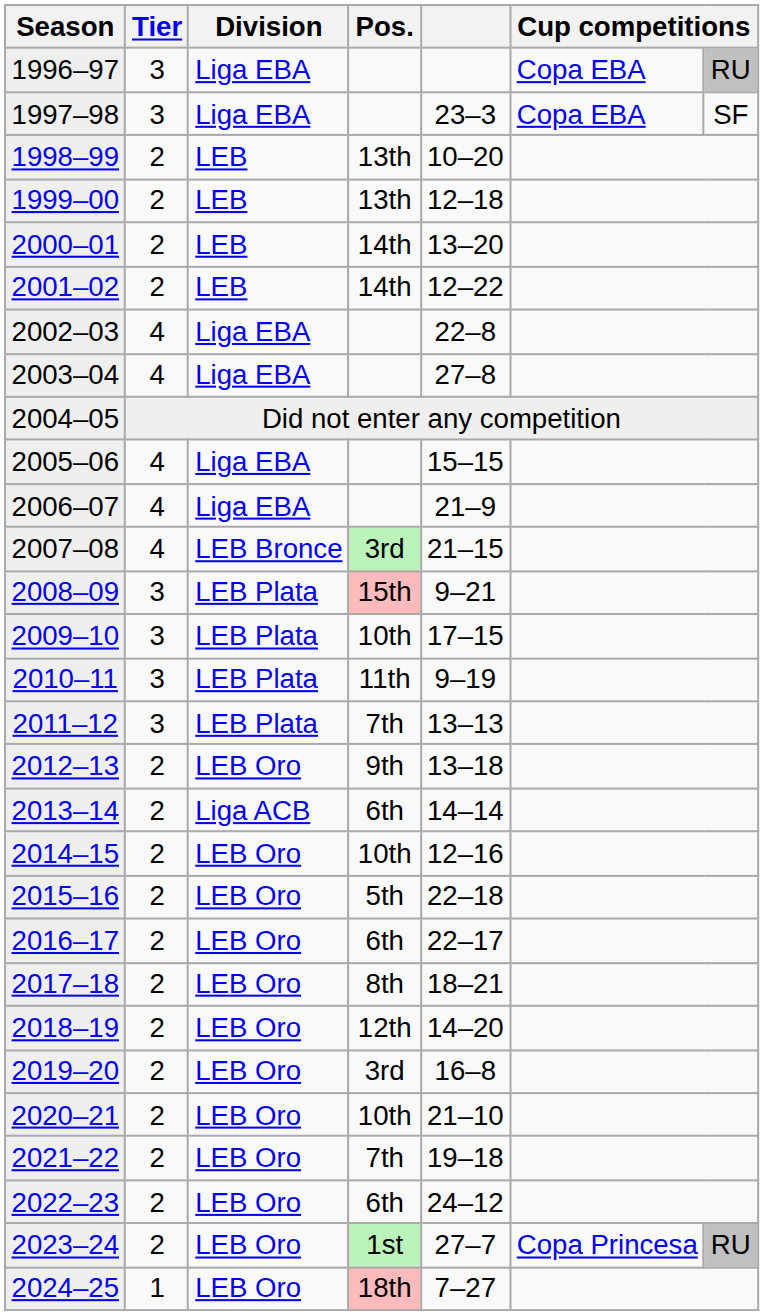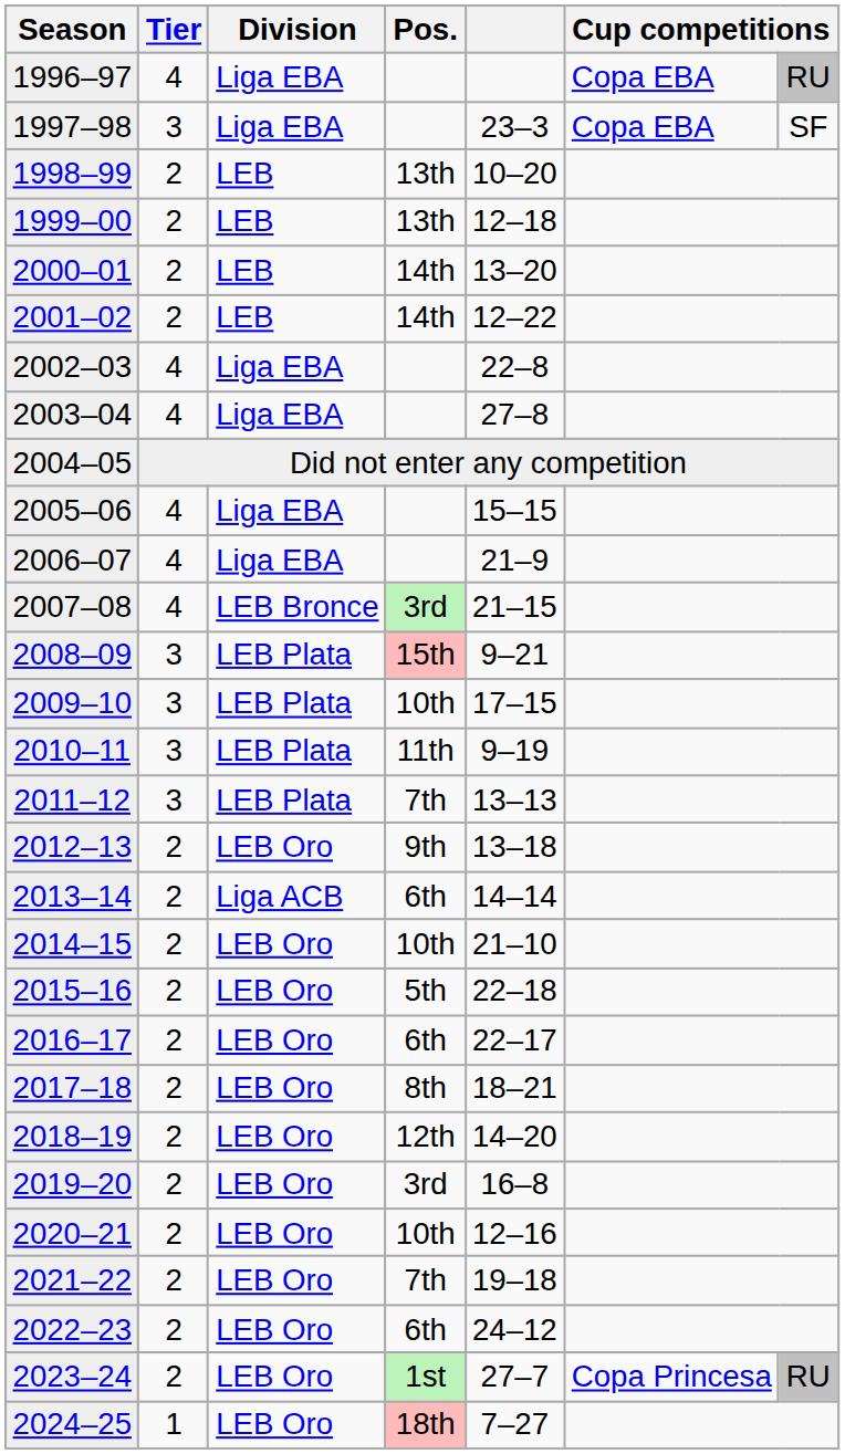1996–97 | Tier: 3 -> 4
2014–15 | column 5: 12–16 -> 21–10
2020–21 | column 5: 21–10 -> 12–16
